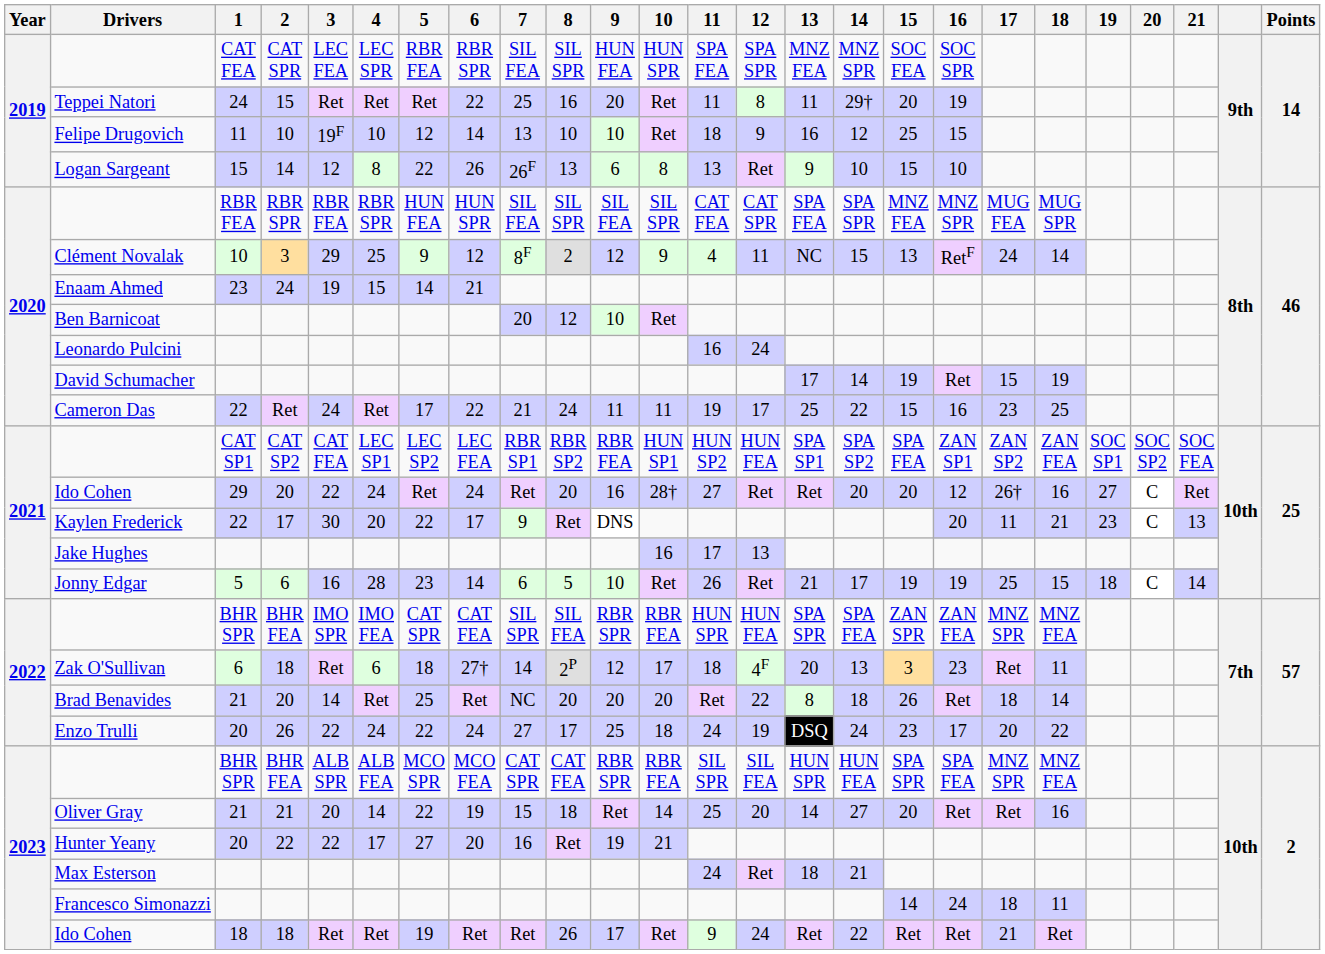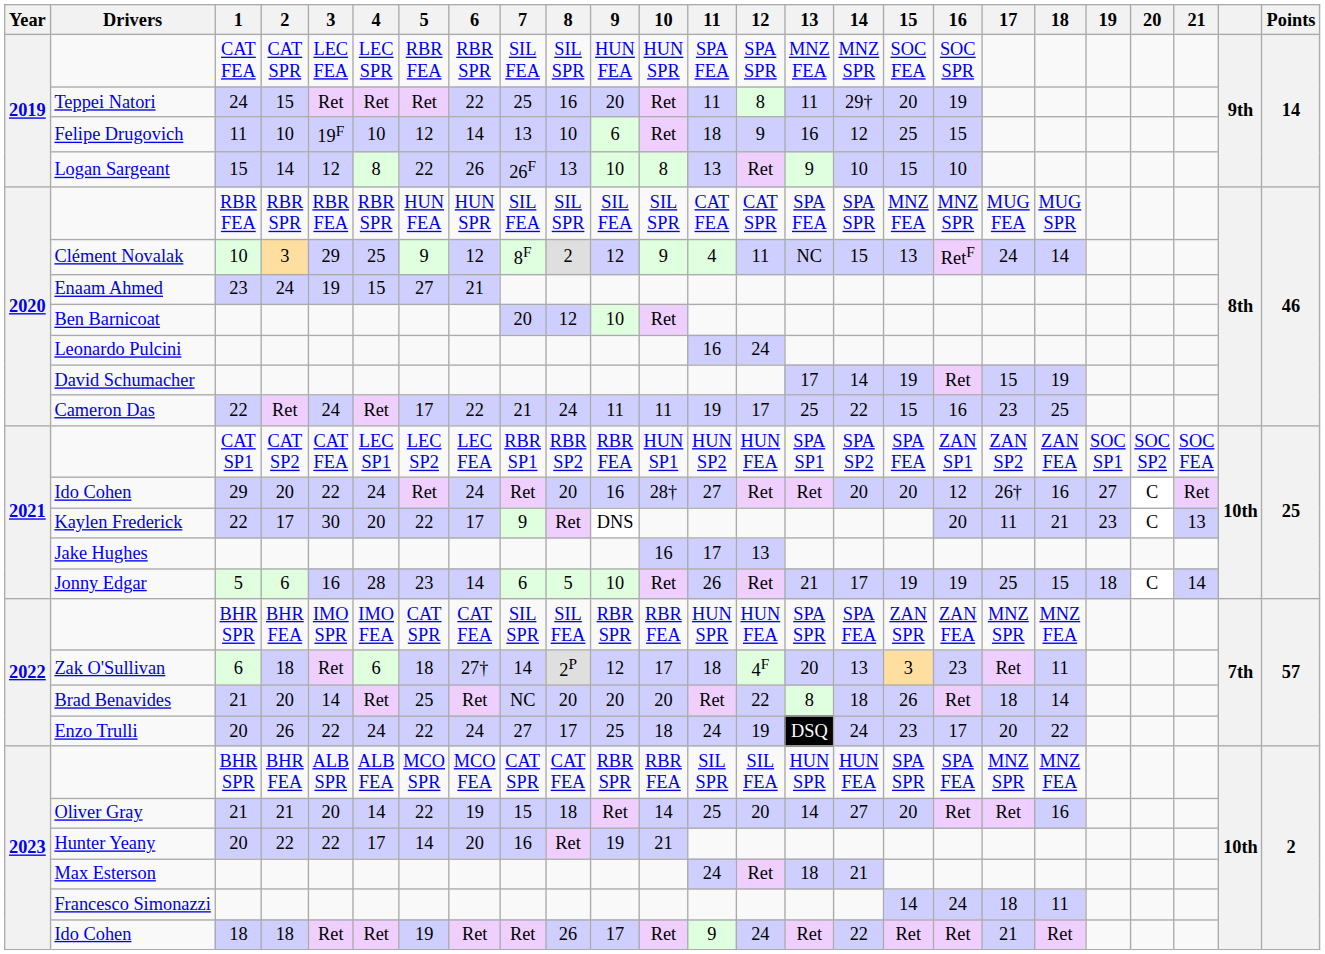Felipe Drugovich | 9: 10 -> 6
Logan Sargeant | 9: 6 -> 10
Enaam Ahmed | 5: 14 -> 27
Hunter Yeany | 5: 27 -> 14
